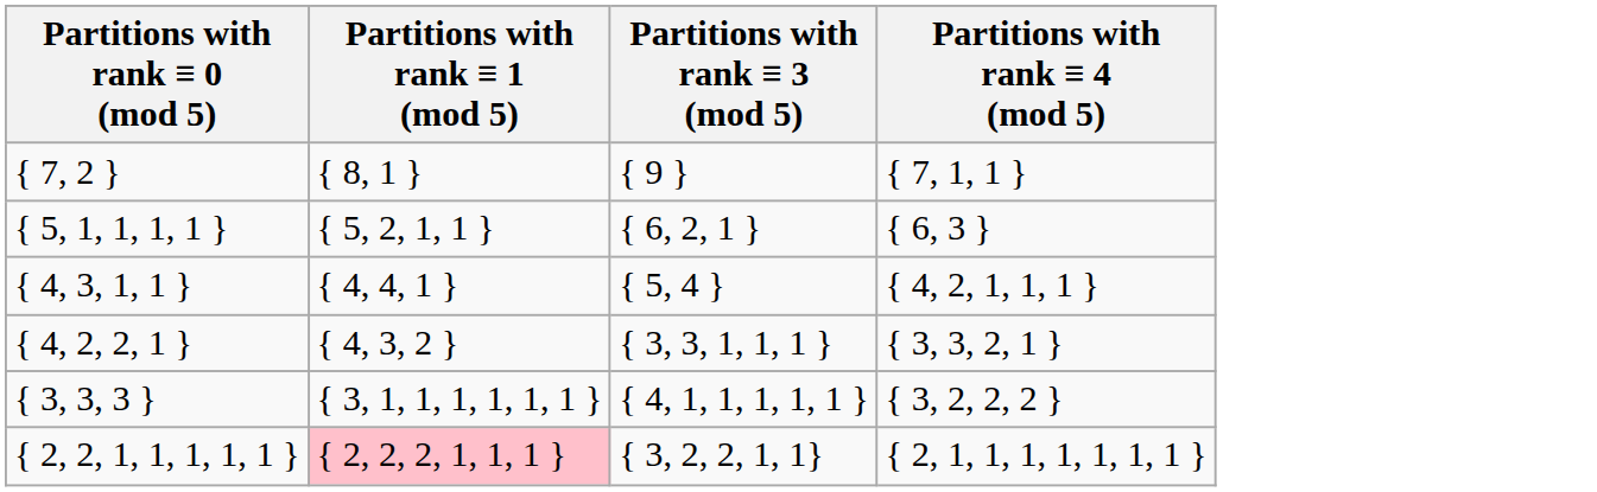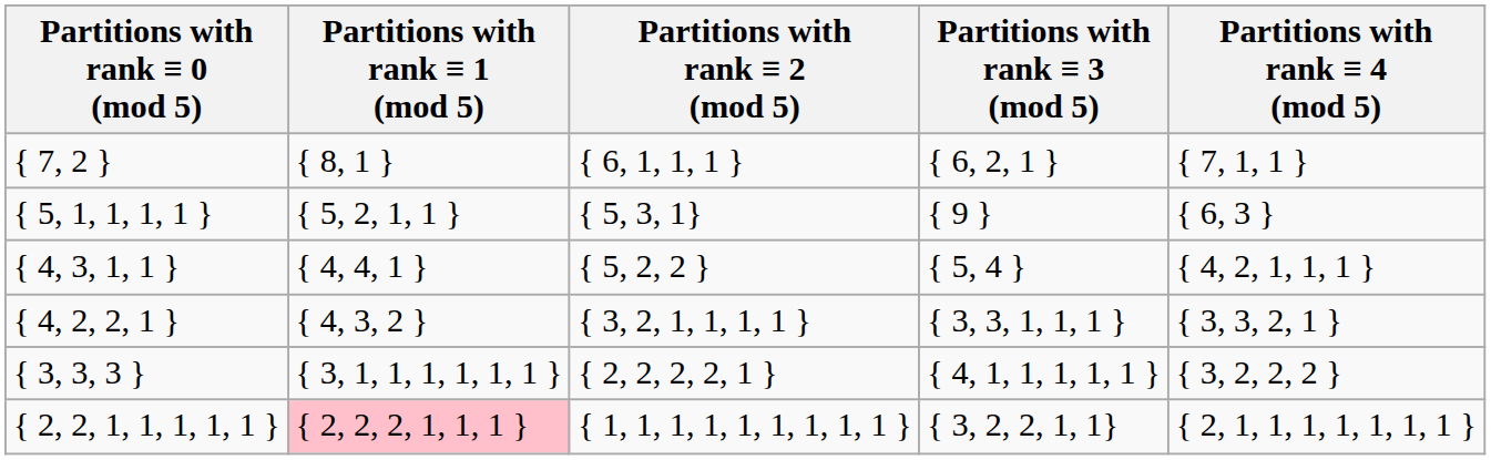+ column: Partitions with rank ≡ 2 (mod 5) | { 6, 1, 1, 1 } | { 5, 3, 1} | { 5, 2, 2 } | { 3, 2, 1, 1, 1, 1 } | { 2, 2, 2, 2, 1 } | { 1, 1, 1, 1, 1, 1, 1, 1, 1 }
{ 7, 2 } | Partitions with rank ≡ 3 (mod 5): { 9 } -> { 6, 2, 1 }
{ 5, 1, 1, 1, 1 } | Partitions with rank ≡ 3 (mod 5): { 6, 2, 1 } -> { 9 }
